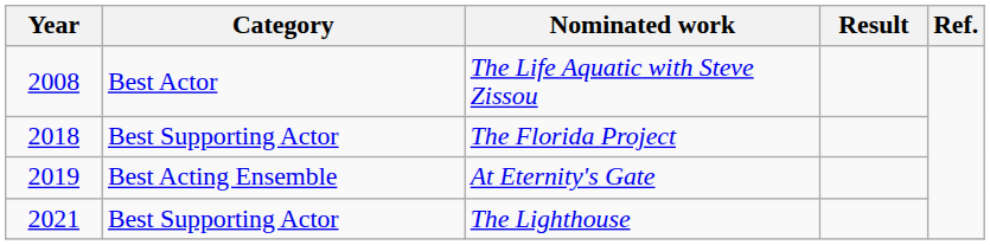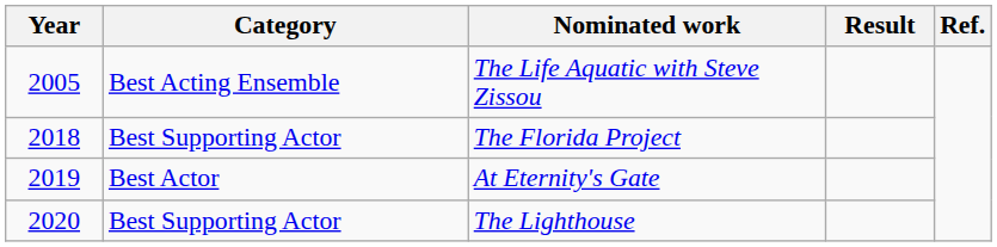The Life Aquatic with Steve Zissou | Year: 2008 -> 2005
The Life Aquatic with Steve Zissou | Category: Best Actor -> Best Acting Ensemble
At Eternity's Gate | Category: Best Acting Ensemble -> Best Actor
The Lighthouse | Year: 2021 -> 2020
